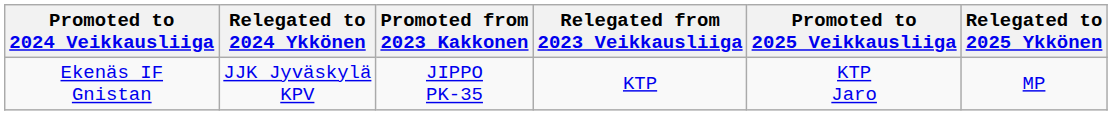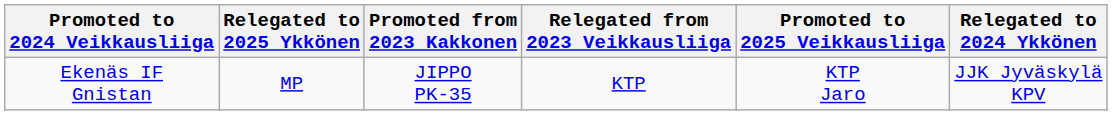columns swapped: Relegated to 2024 Ykkönen <-> Relegated to 2025 Ykkönen
